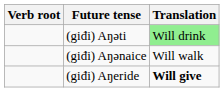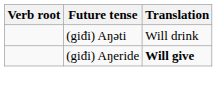(giđi) Aŋəti | Translation: lightgreen background -> no background
- row: (giđi) Aŋənaice | Will walk
